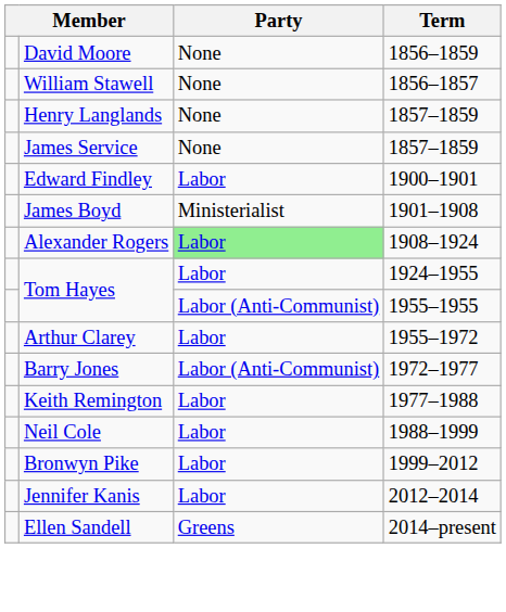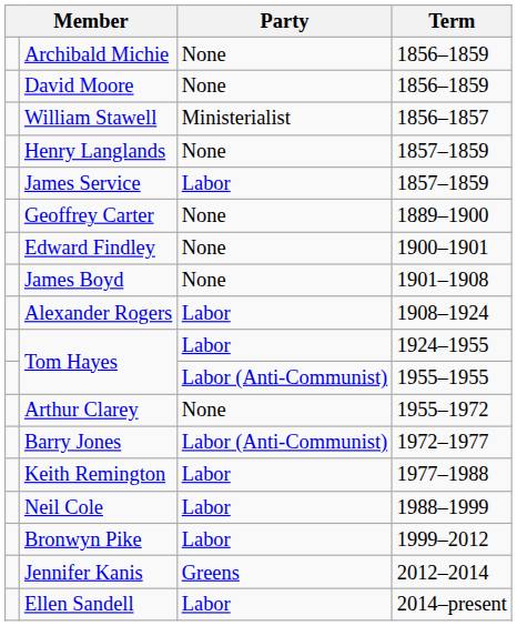+ row: Archibald Michie | None | 1856–1859
William Stawell | Party: None -> Ministerialist
James Service | Party: None -> Labor
+ row: Geoffrey Carter | None | 1889–1900
Edward Findley | Party: Labor -> None
James Boyd | Party: Ministerialist -> None
Alexander Rogers | Party: lightgreen background -> no background
Arthur Clarey | Party: Labor -> None
Jennifer Kanis | Party: Labor -> Greens
Ellen Sandell | Party: Greens -> Labor
